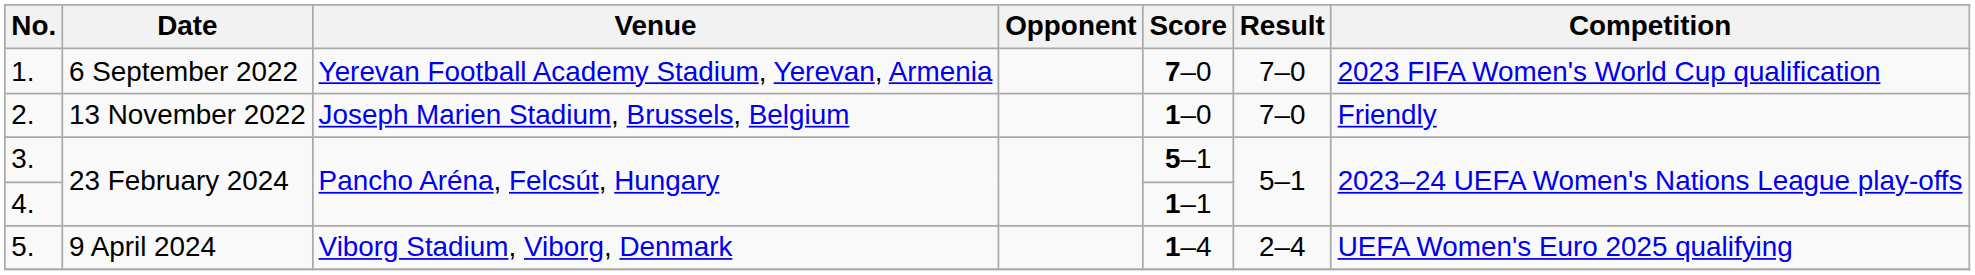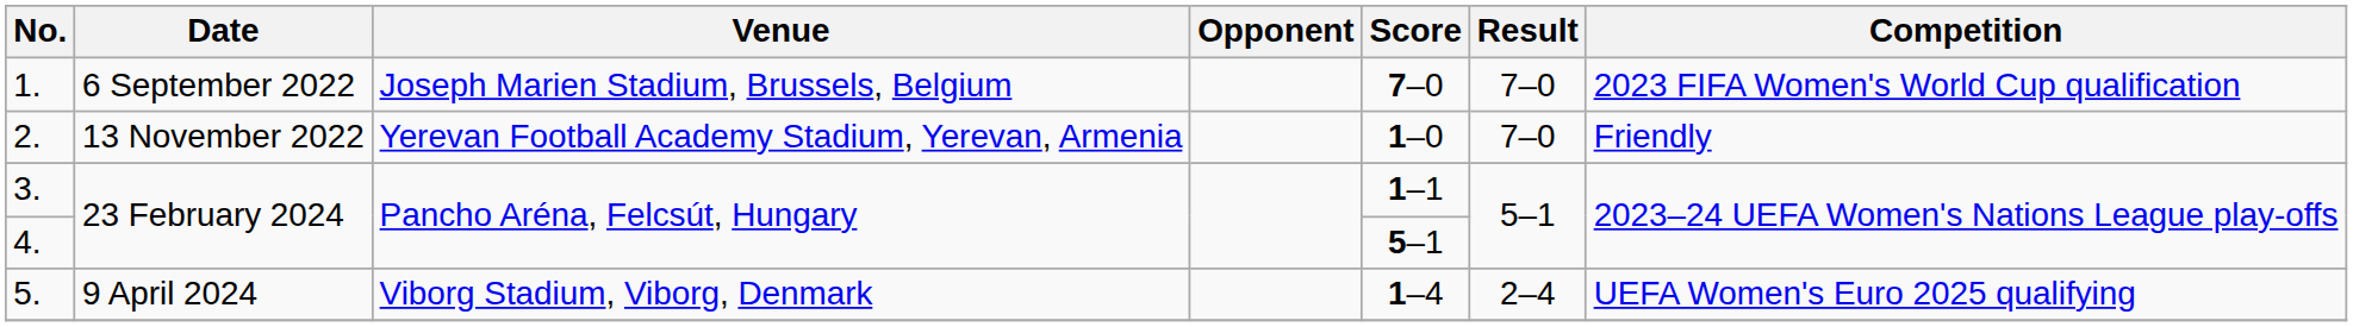1. | Venue: Yerevan Football Academy Stadium, Yerevan, Armenia -> Joseph Marien Stadium, Brussels, Belgium
2. | Venue: Joseph Marien Stadium, Brussels, Belgium -> Yerevan Football Academy Stadium, Yerevan, Armenia
3. | Score: 5–1 -> 1–1
4. | Score: 1–1 -> 5–1
